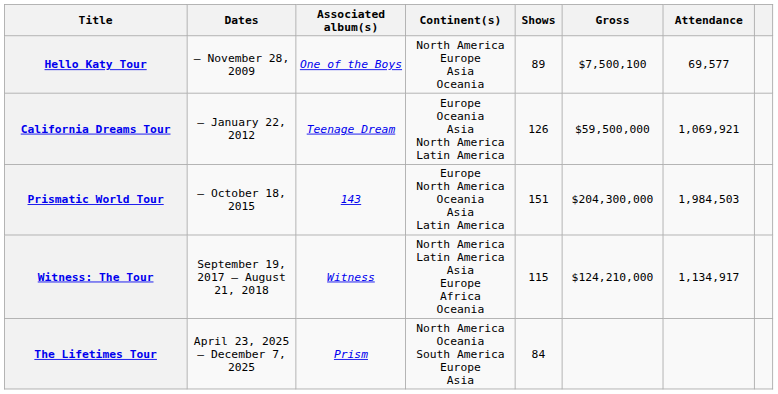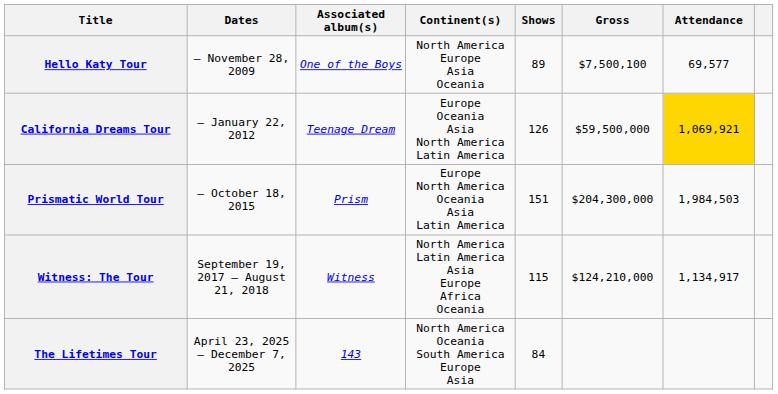California Dreams Tour | Attendance: no background -> gold background
Prismatic World Tour | Associated album(s): 143 -> Prism
The Lifetimes Tour | Associated album(s): Prism -> 143
